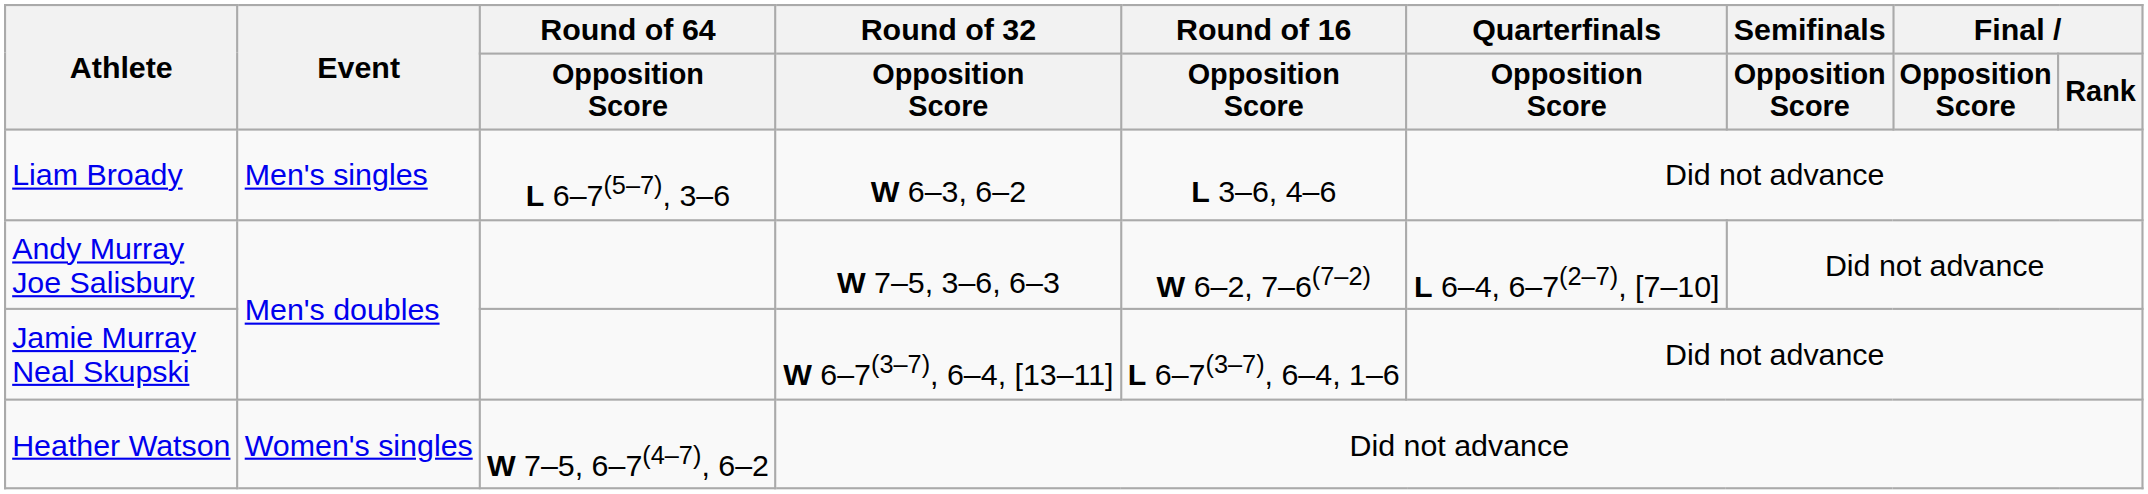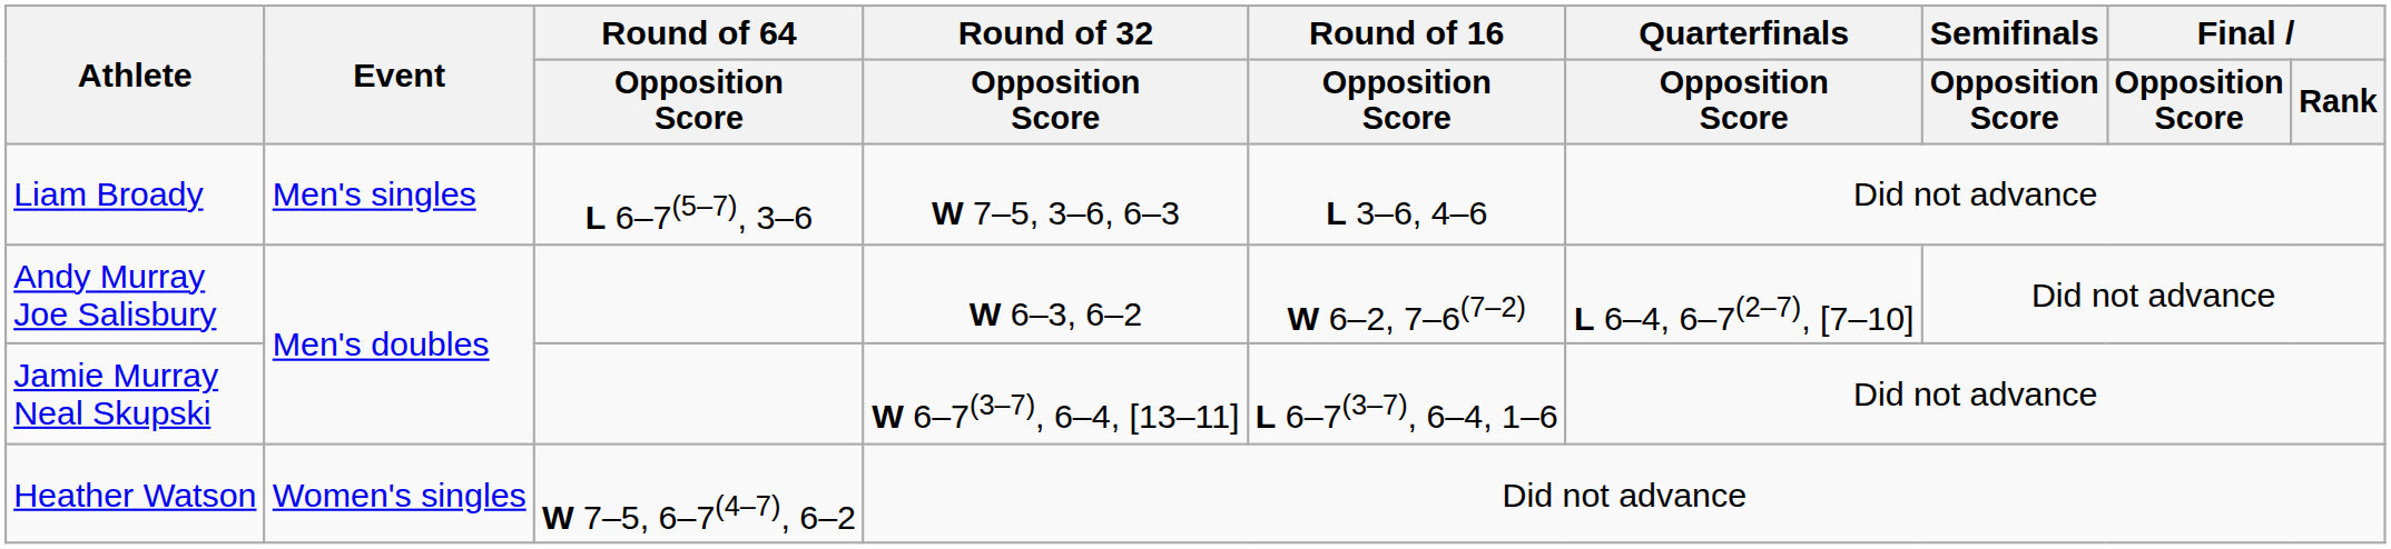Liam Broady | Round of 32 / Opposition Score: W 6–3, 6–2 -> W 7–5, 3–6, 6–3
Andy Murray Joe Salisbury | Round of 32 / Opposition Score: W 7–5, 3–6, 6–3 -> W 6–3, 6–2
